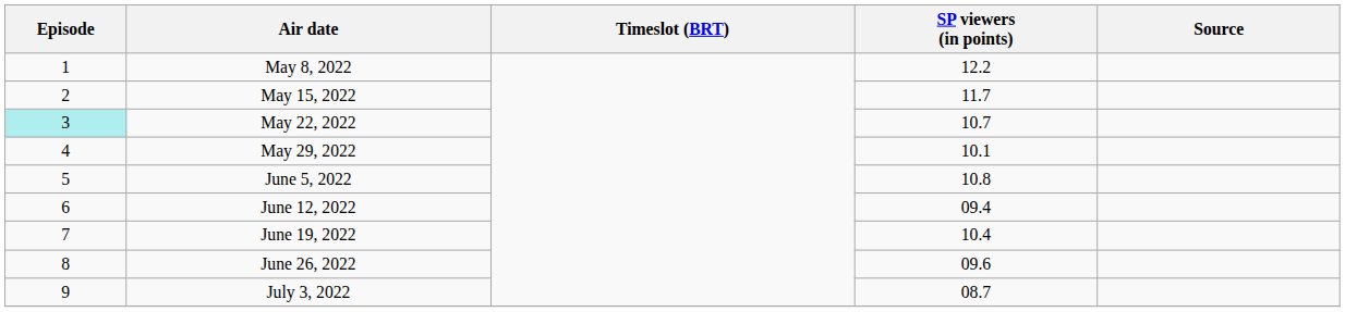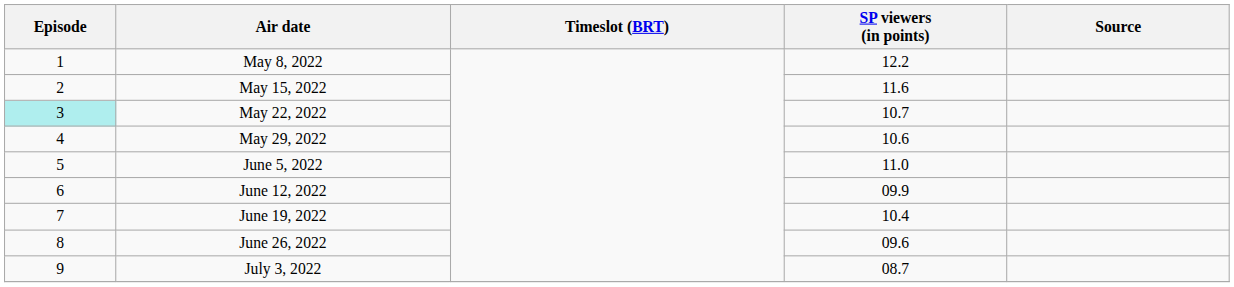May 15, 2022 | SP viewers (in points): 11.7 -> 11.6
May 29, 2022 | SP viewers (in points): 10.1 -> 10.6
June 5, 2022 | SP viewers (in points): 10.8 -> 11.0
June 12, 2022 | SP viewers (in points): 09.4 -> 09.9
